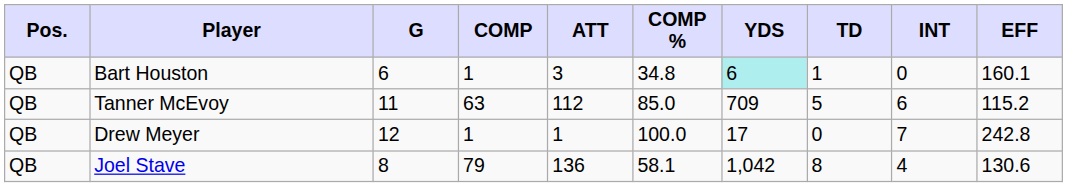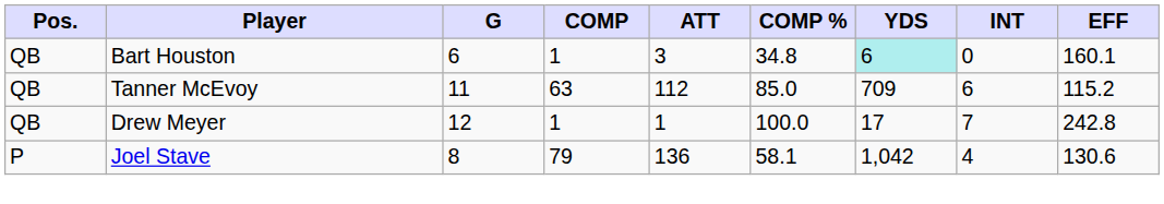- column: TD | 1 | 5 | 0 | 8
Joel Stave | Pos.: QB -> P
